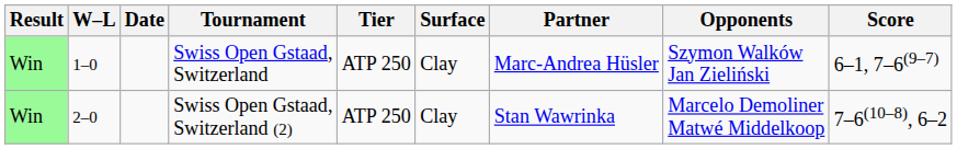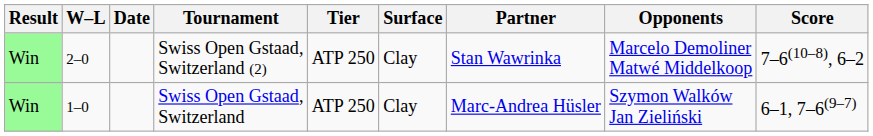rows swapped: Swiss Open Gstaad, Switzerland <-> Swiss Open Gstaad, Switzerland (2)
